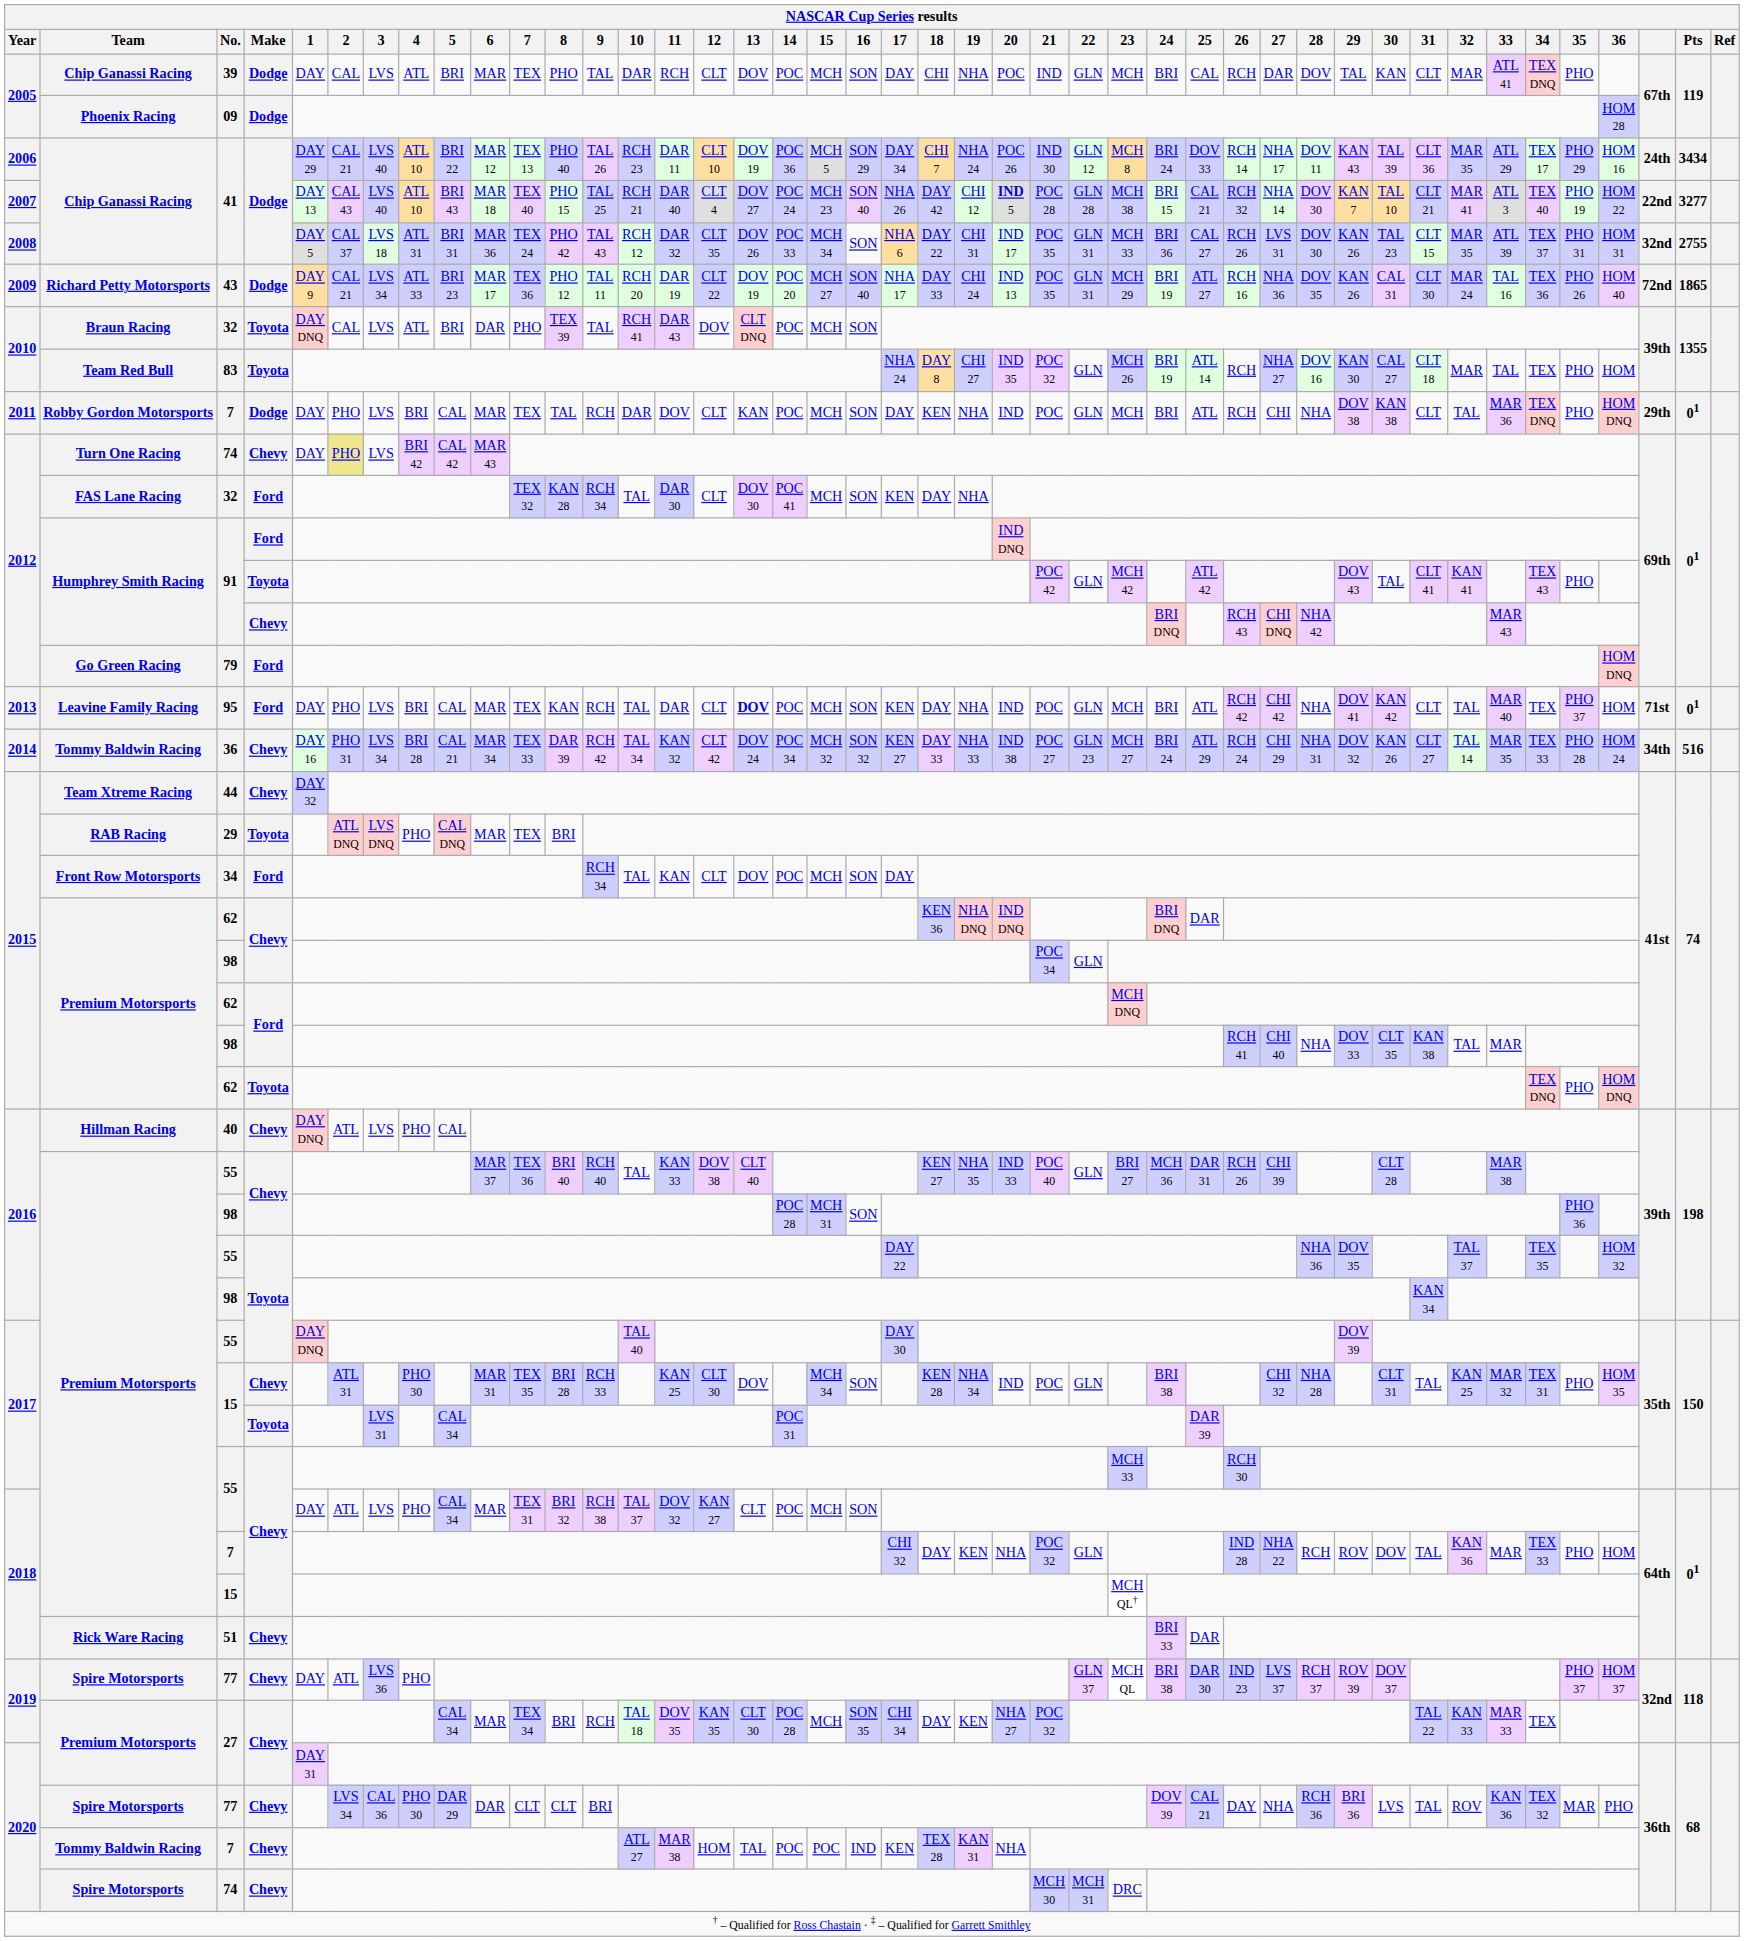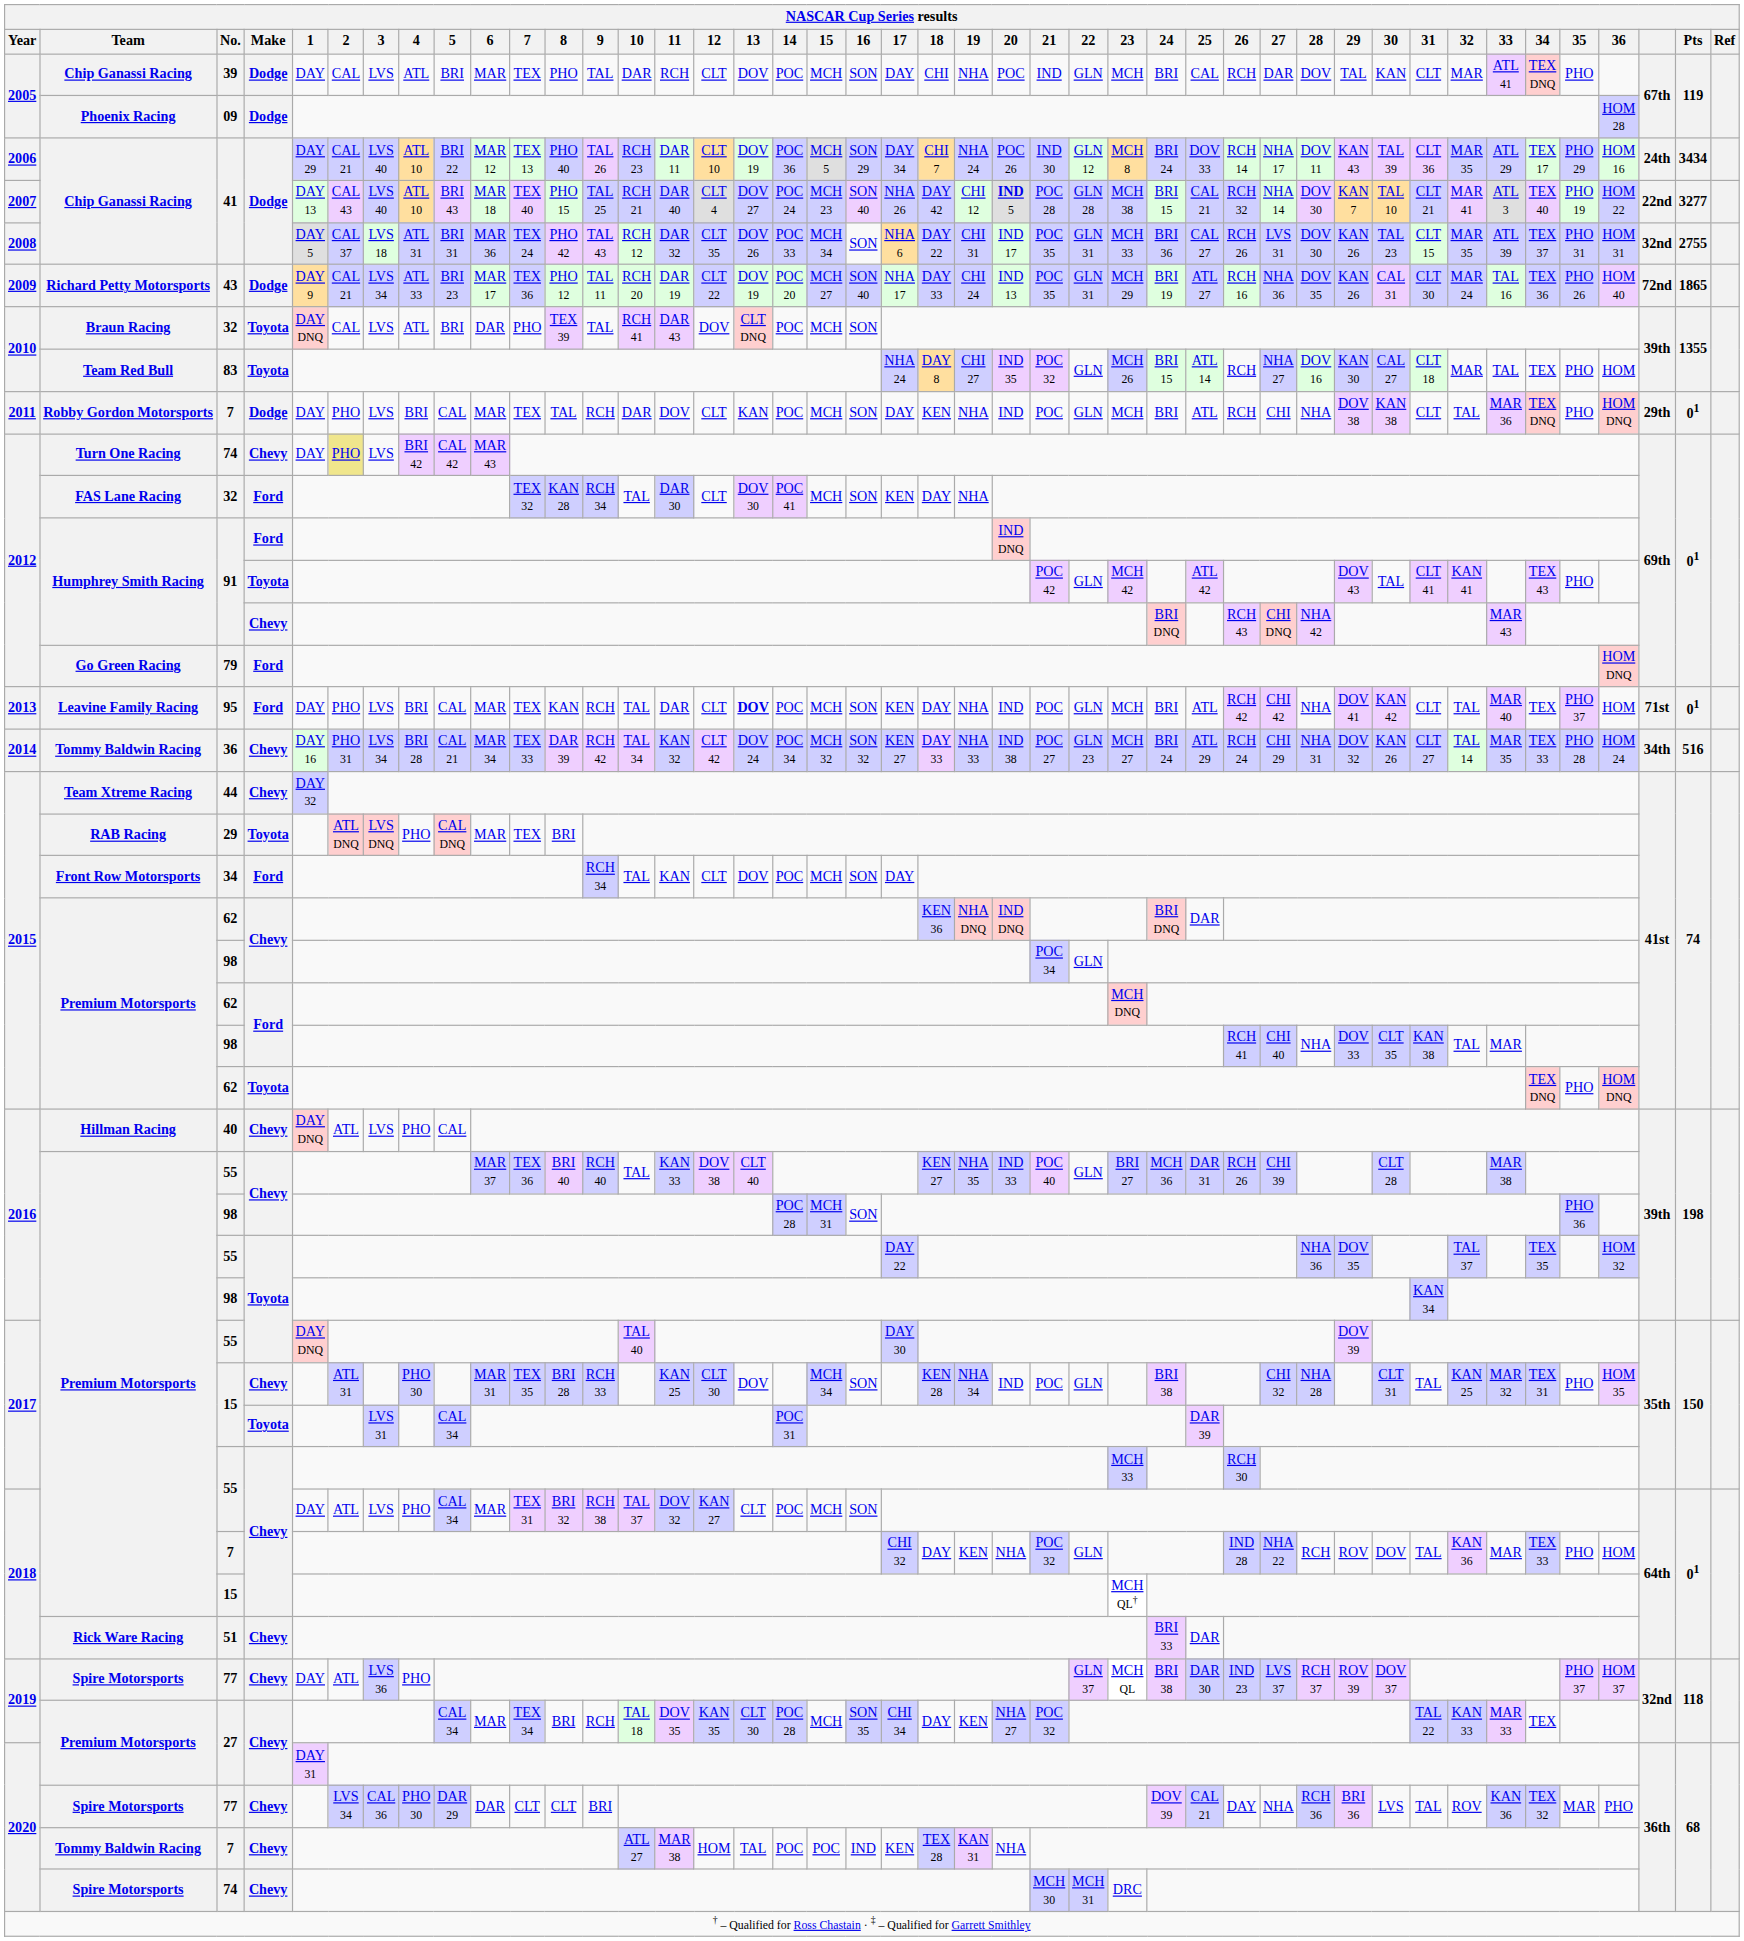83 | 24: BRI 19 -> BRI 15
